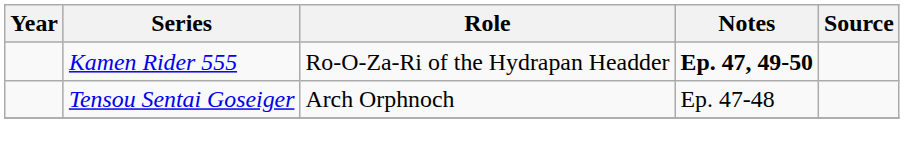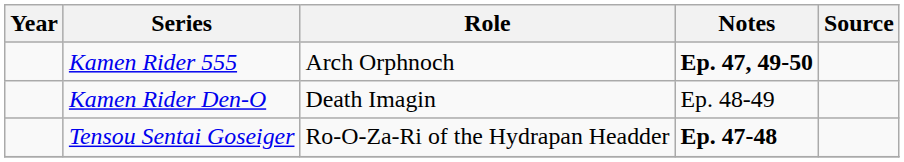Kamen Rider 555 | Role: Ro-O-Za-Ri of the Hydrapan Headder -> Arch Orphnoch
+ row: Kamen Rider Den-O | Death Imagin | Ep. 48-49
Tensou Sentai Goseiger | Role: Arch Orphnoch -> Ro-O-Za-Ri of the Hydrapan Headder
Tensou Sentai Goseiger | Notes: normal -> bold
